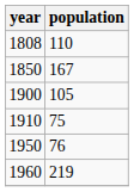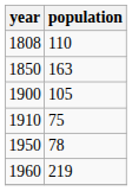1850 | population: 167 -> 163
1950 | population: 76 -> 78
